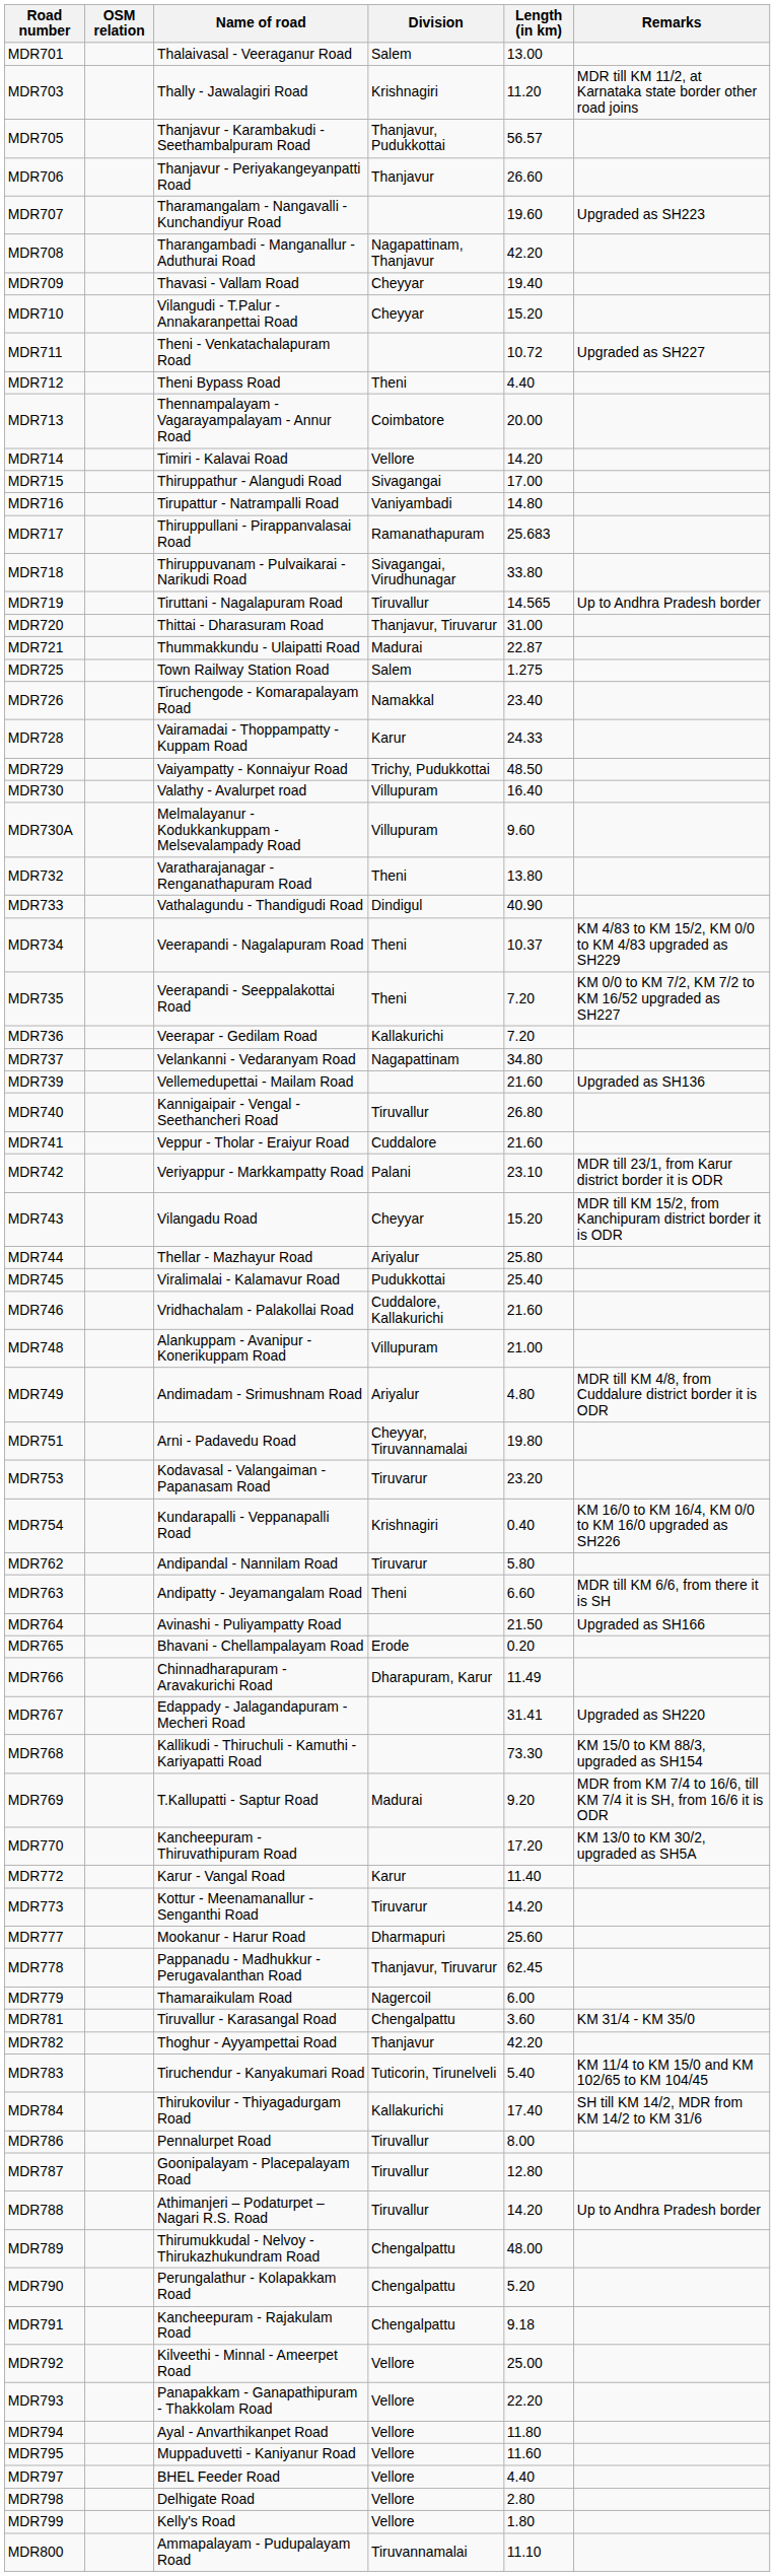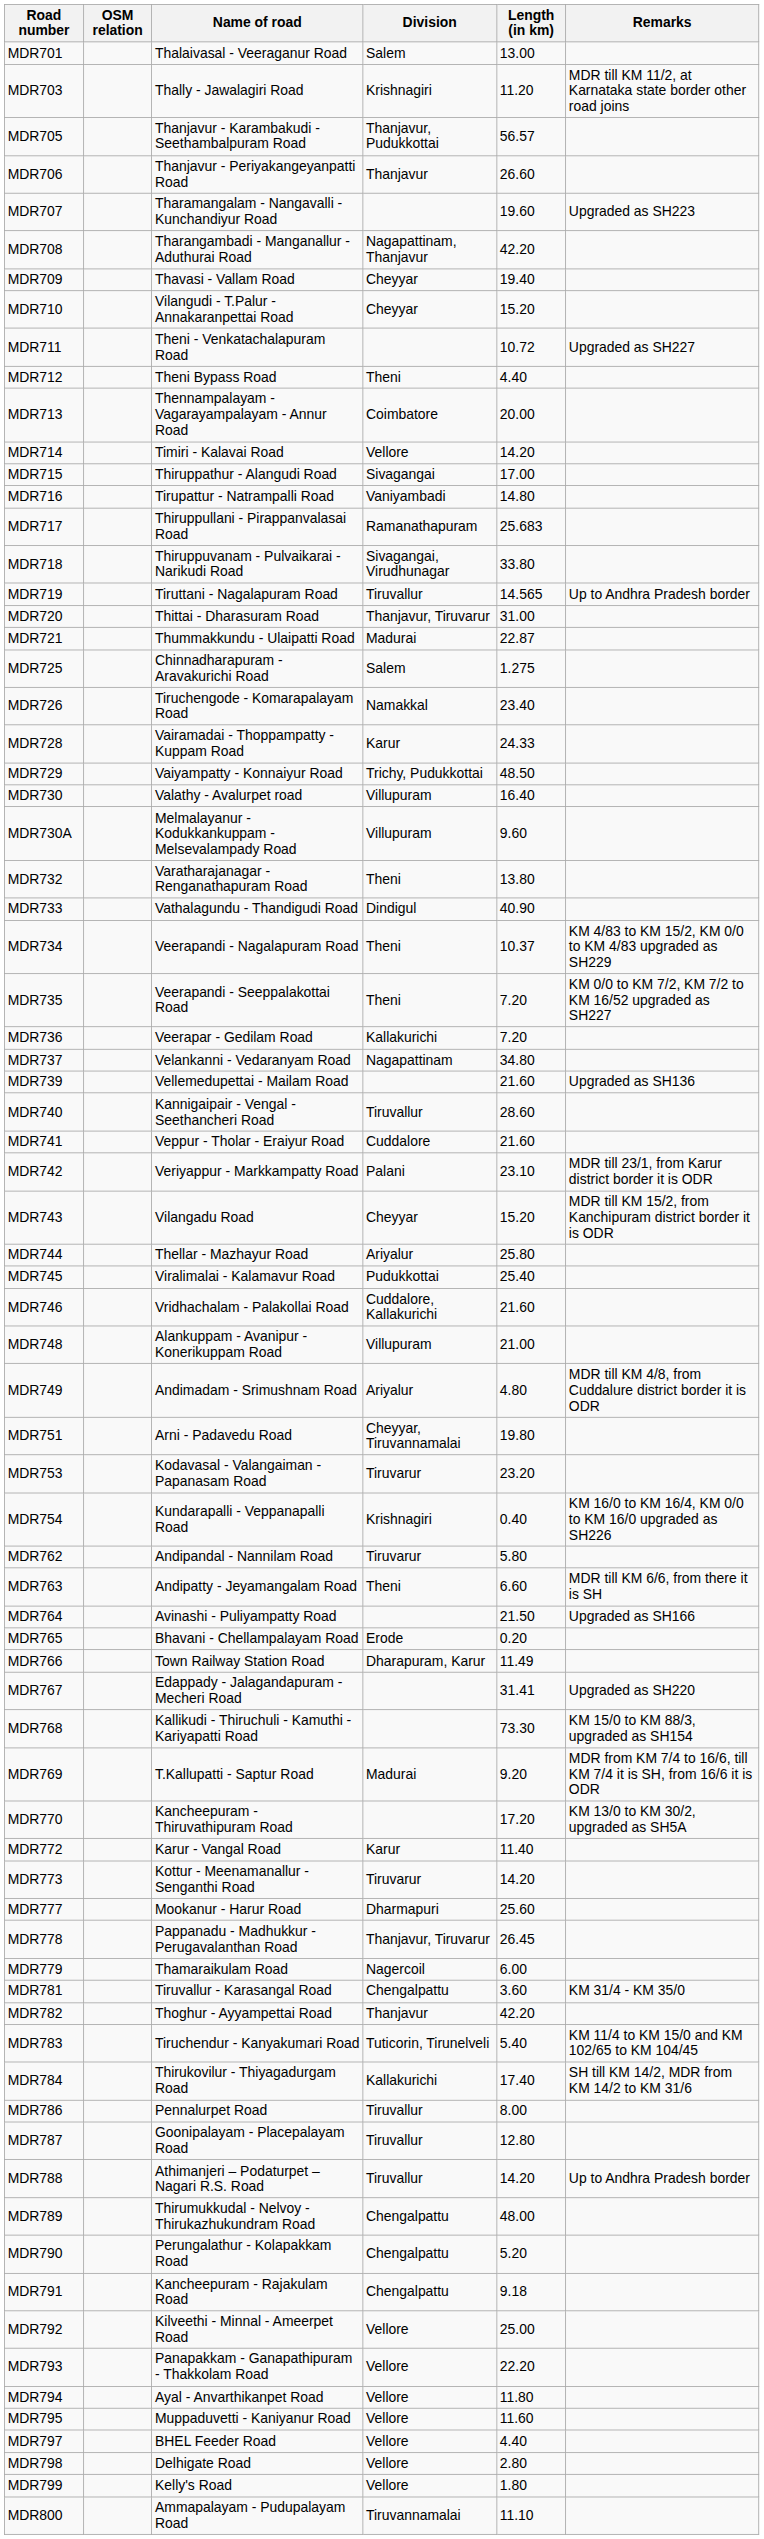MDR725 | Name of road: Town Railway Station Road -> Chinnadharapuram - Aravakurichi Road
MDR740 | Length (in km): 26.80 -> 28.60
MDR766 | Name of road: Chinnadharapuram - Aravakurichi Road -> Town Railway Station Road
MDR778 | Length (in km): 62.45 -> 26.45
